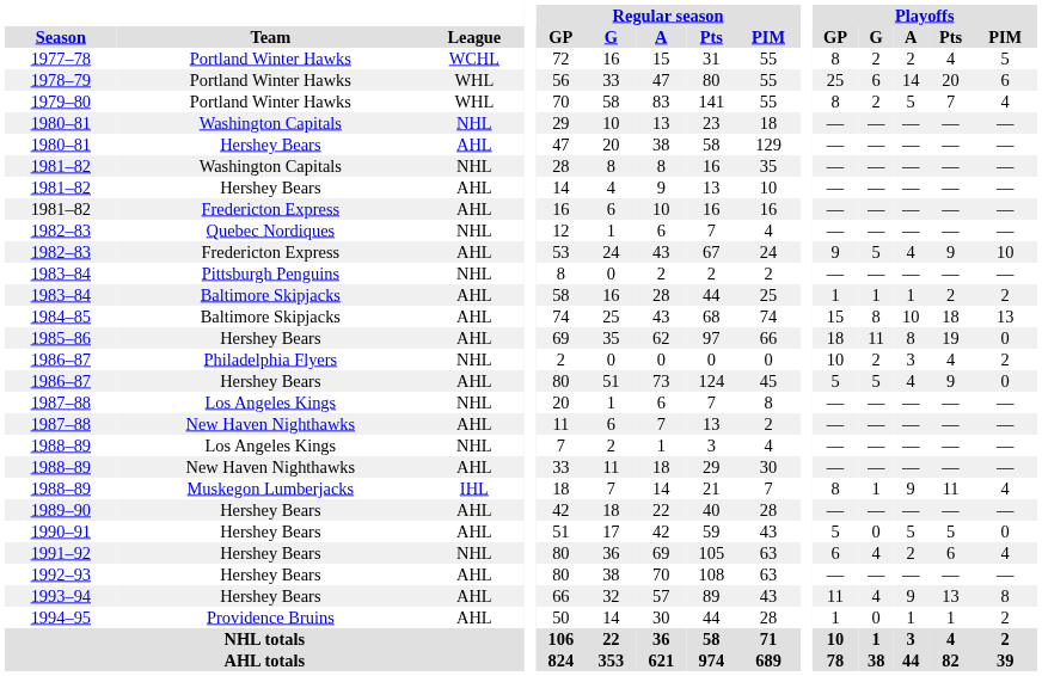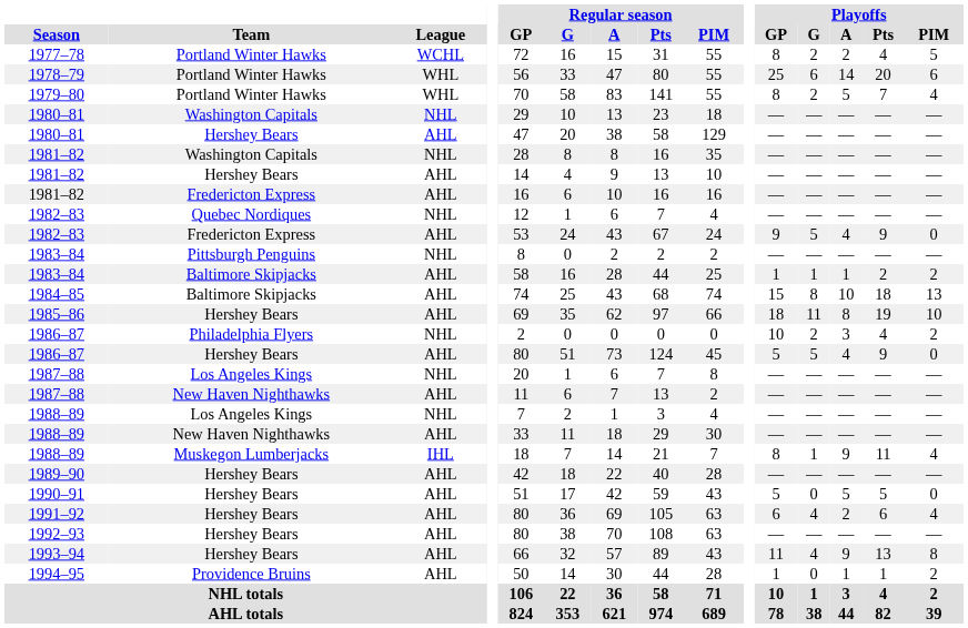1982–83 / Fredericton Express | Playoffs / PIM: 10 -> 0
1985–86 | Playoffs / PIM: 0 -> 10
1991–92 | League: NHL -> AHL
